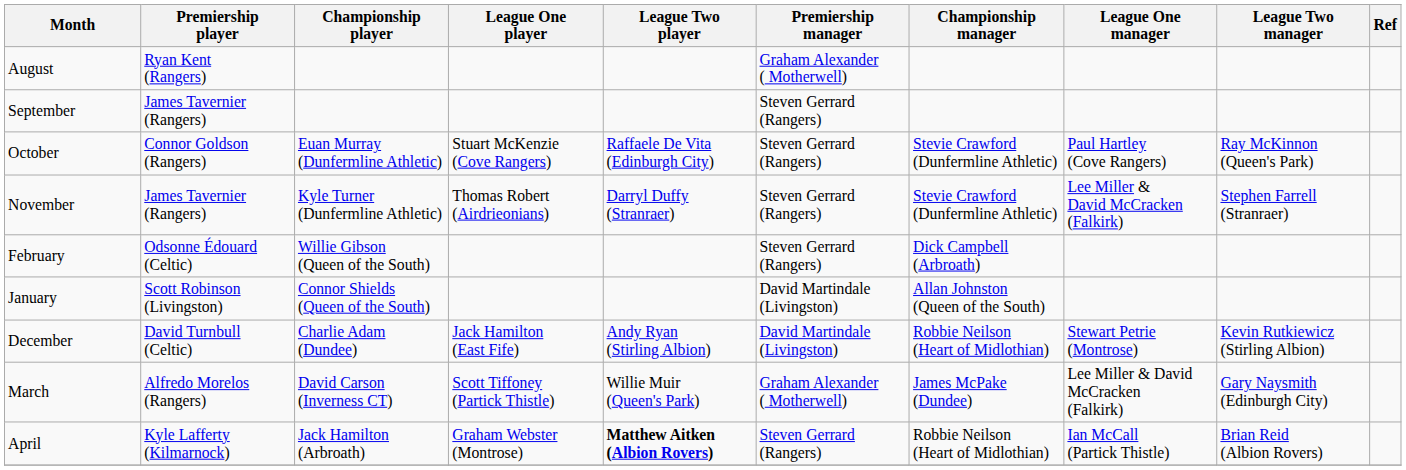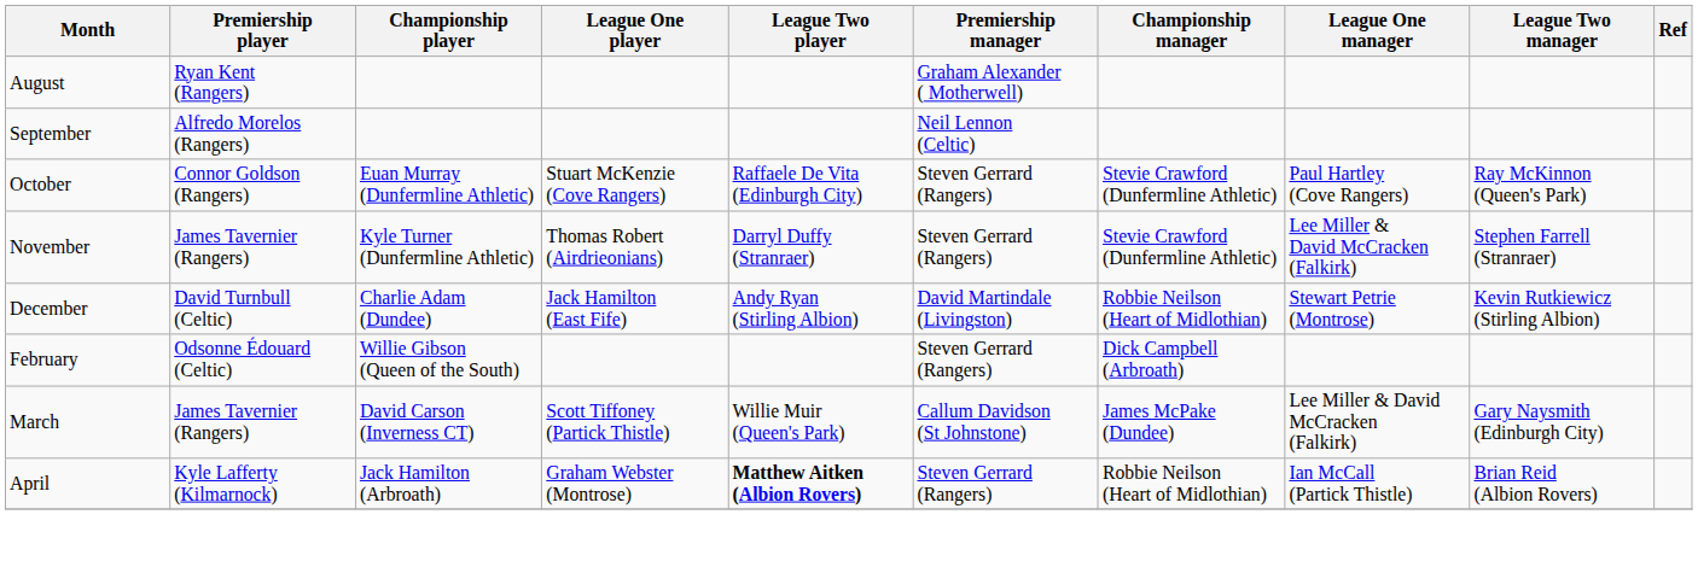September | Premiership player: James Tavernier (Rangers) -> Alfredo Morelos (Rangers)
September | Premiership manager: Steven Gerrard (Rangers) -> Neil Lennon (Celtic)
rows swapped: December <-> February
- row: January | Scott Robinson (Livingston) | Connor Shields (Queen of the South) | David Martindale (Livingston) | Allan Johnston (Queen of the South)
March | Premiership player: Alfredo Morelos (Rangers) -> James Tavernier (Rangers)
March | Premiership manager: Graham Alexander ( Motherwell) -> Callum Davidson (St Johnstone)
